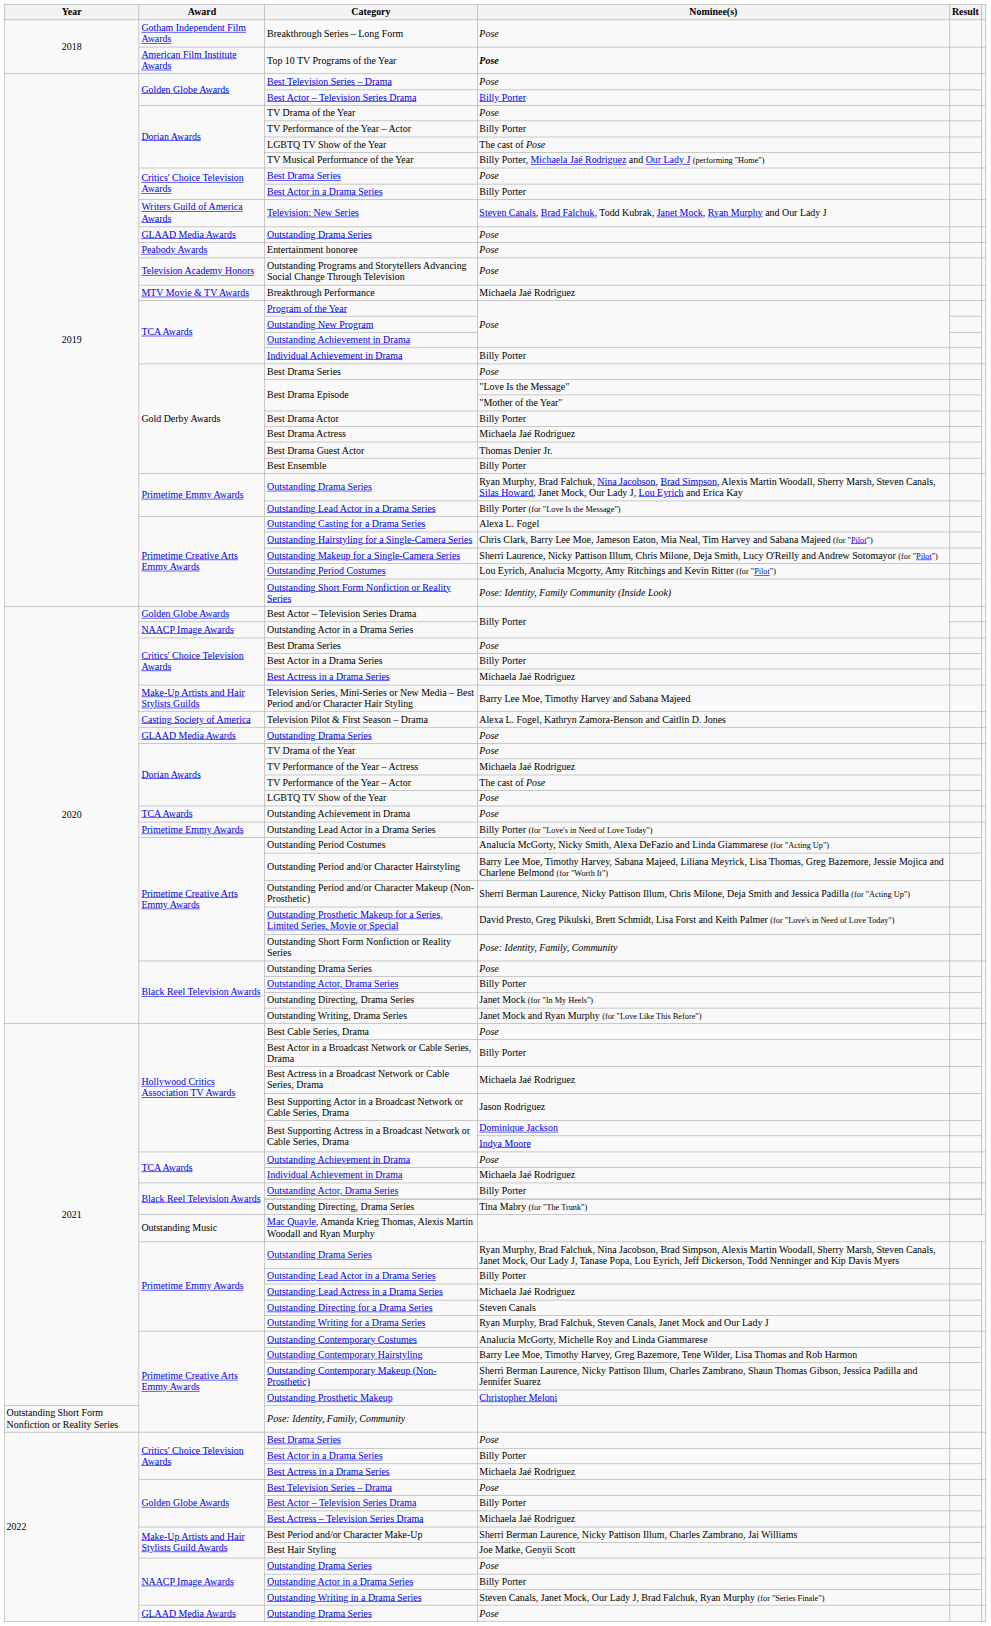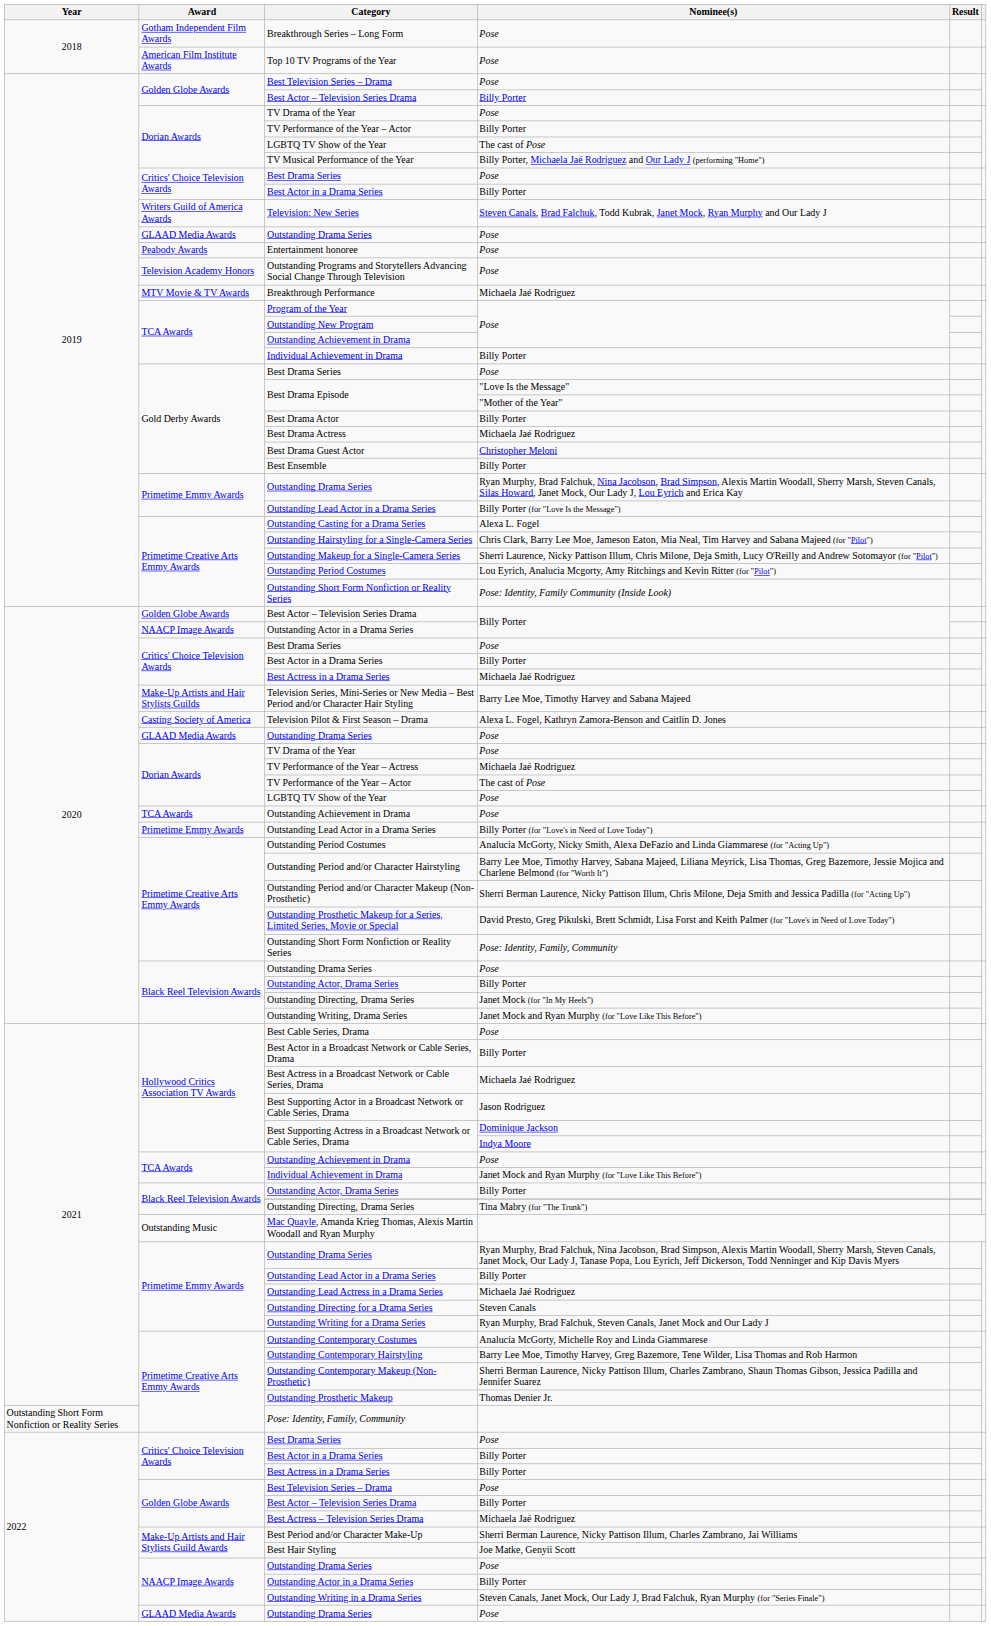Top 10 TV Programs of the Year | Nominee(s): bold -> normal
Best Drama Guest Actor | Nominee(s): Thomas Denier Jr. -> Christopher Meloni
2021 / Individual Achievement in Drama | Nominee(s): Michaela Jaé Rodriguez -> Janet Mock and Ryan Murphy (for "Love Like This Before")
Outstanding Prosthetic Makeup | Nominee(s): Christopher Meloni -> Thomas Denier Jr.
2022 / Best Actress in a Drama Series | Nominee(s): Michaela Jaé Rodriguez -> Billy Porter
